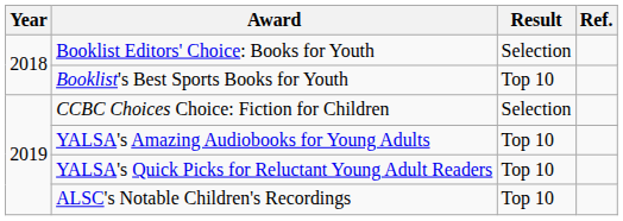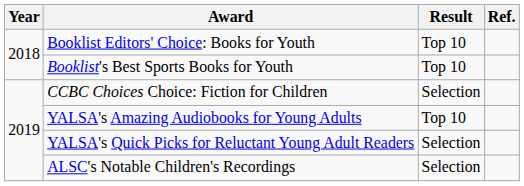Booklist Editors' Choice: Books for Youth | Result: Selection -> Top 10
YALSA's Quick Picks for Reluctant Young Adult Readers | Result: Top 10 -> Selection
ALSC's Notable Children's Recordings | Result: Top 10 -> Selection
